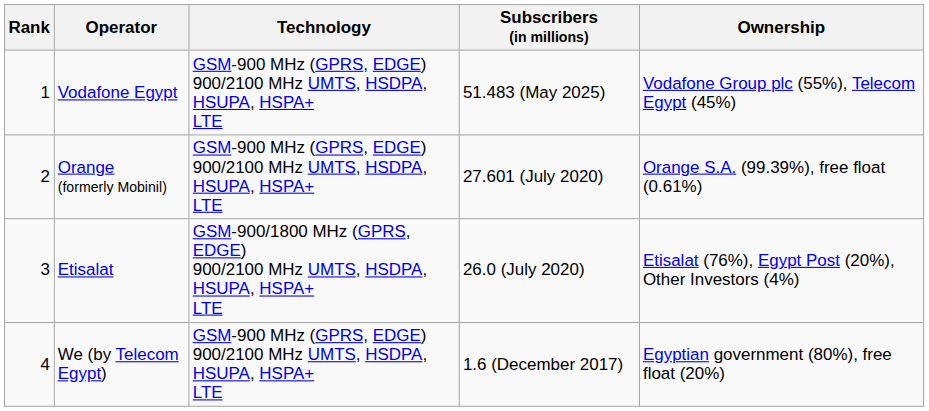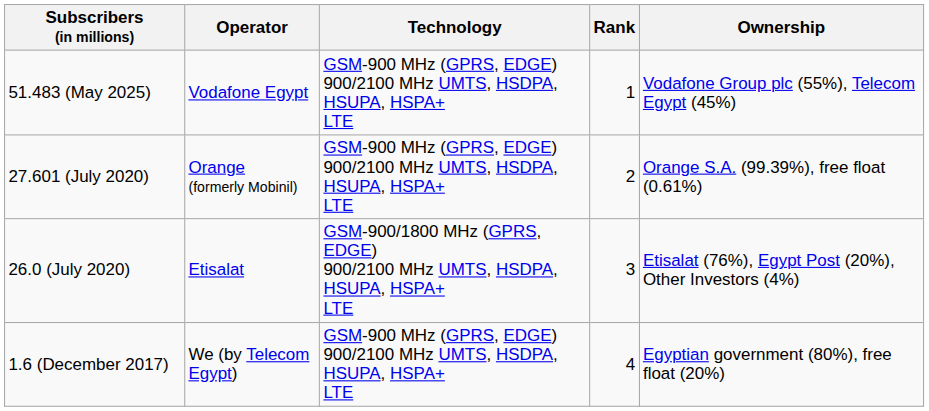columns swapped: Rank <-> Subscribers (in millions)
